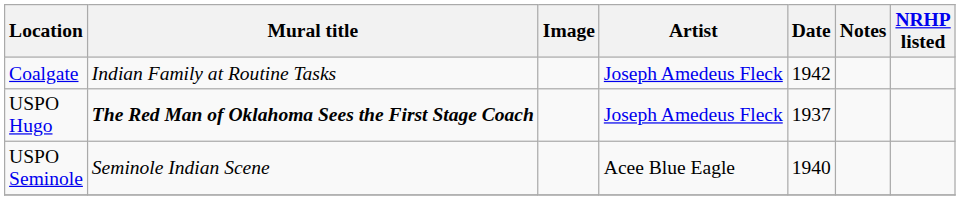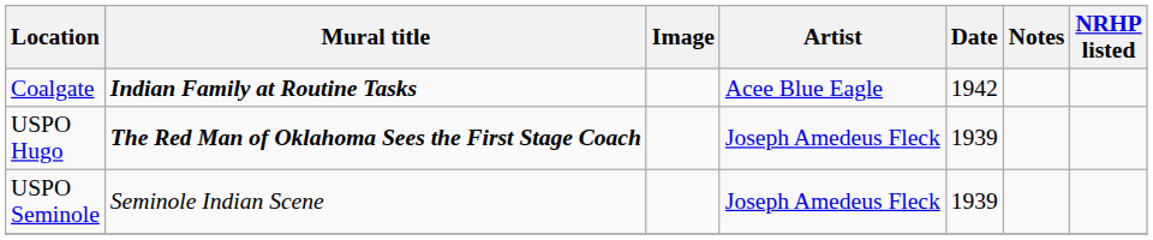Coalgate | Mural title: normal -> bold
Coalgate | Artist: Joseph Amedeus Fleck -> Acee Blue Eagle
USPO Hugo | Date: 1937 -> 1939
USPO Seminole | Artist: Acee Blue Eagle -> Joseph Amedeus Fleck
USPO Seminole | Date: 1940 -> 1939
